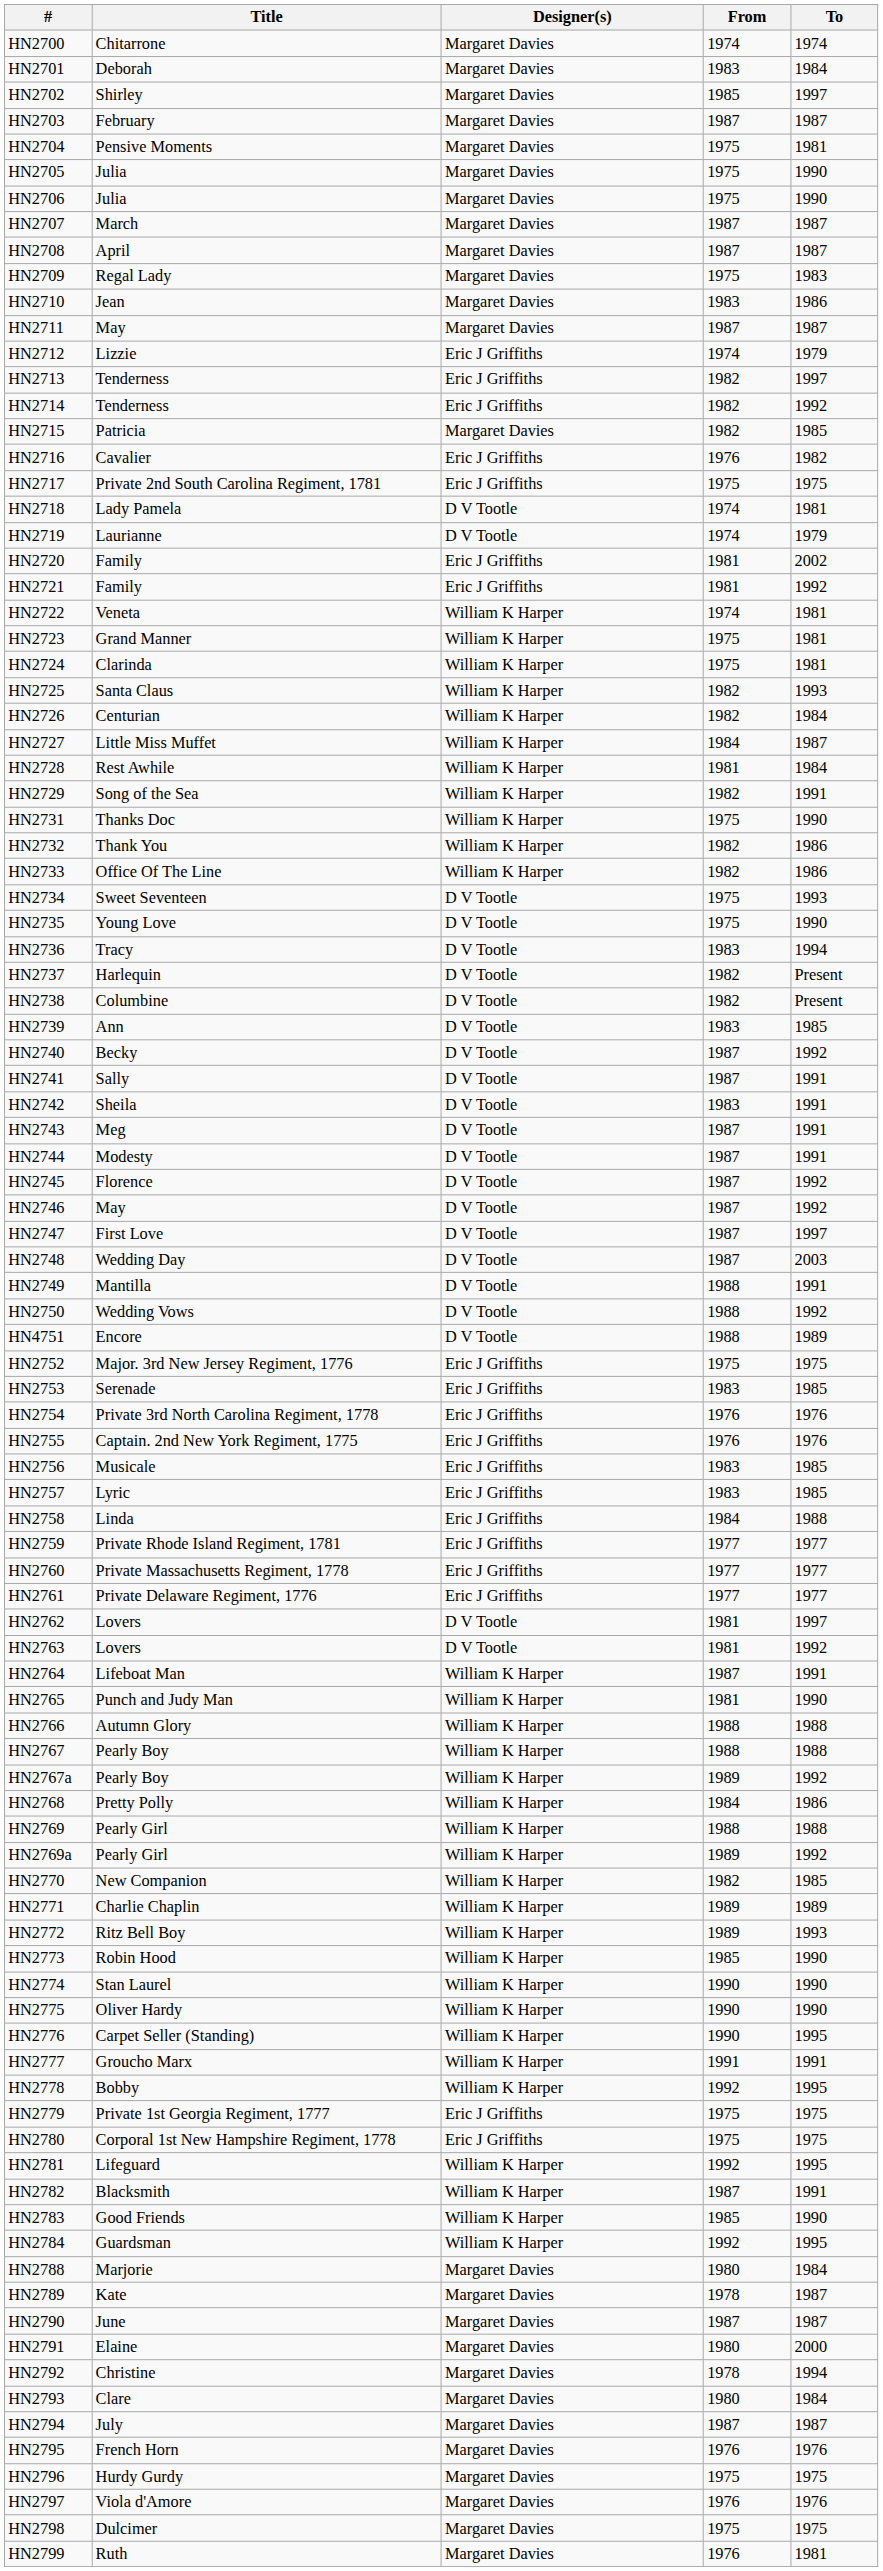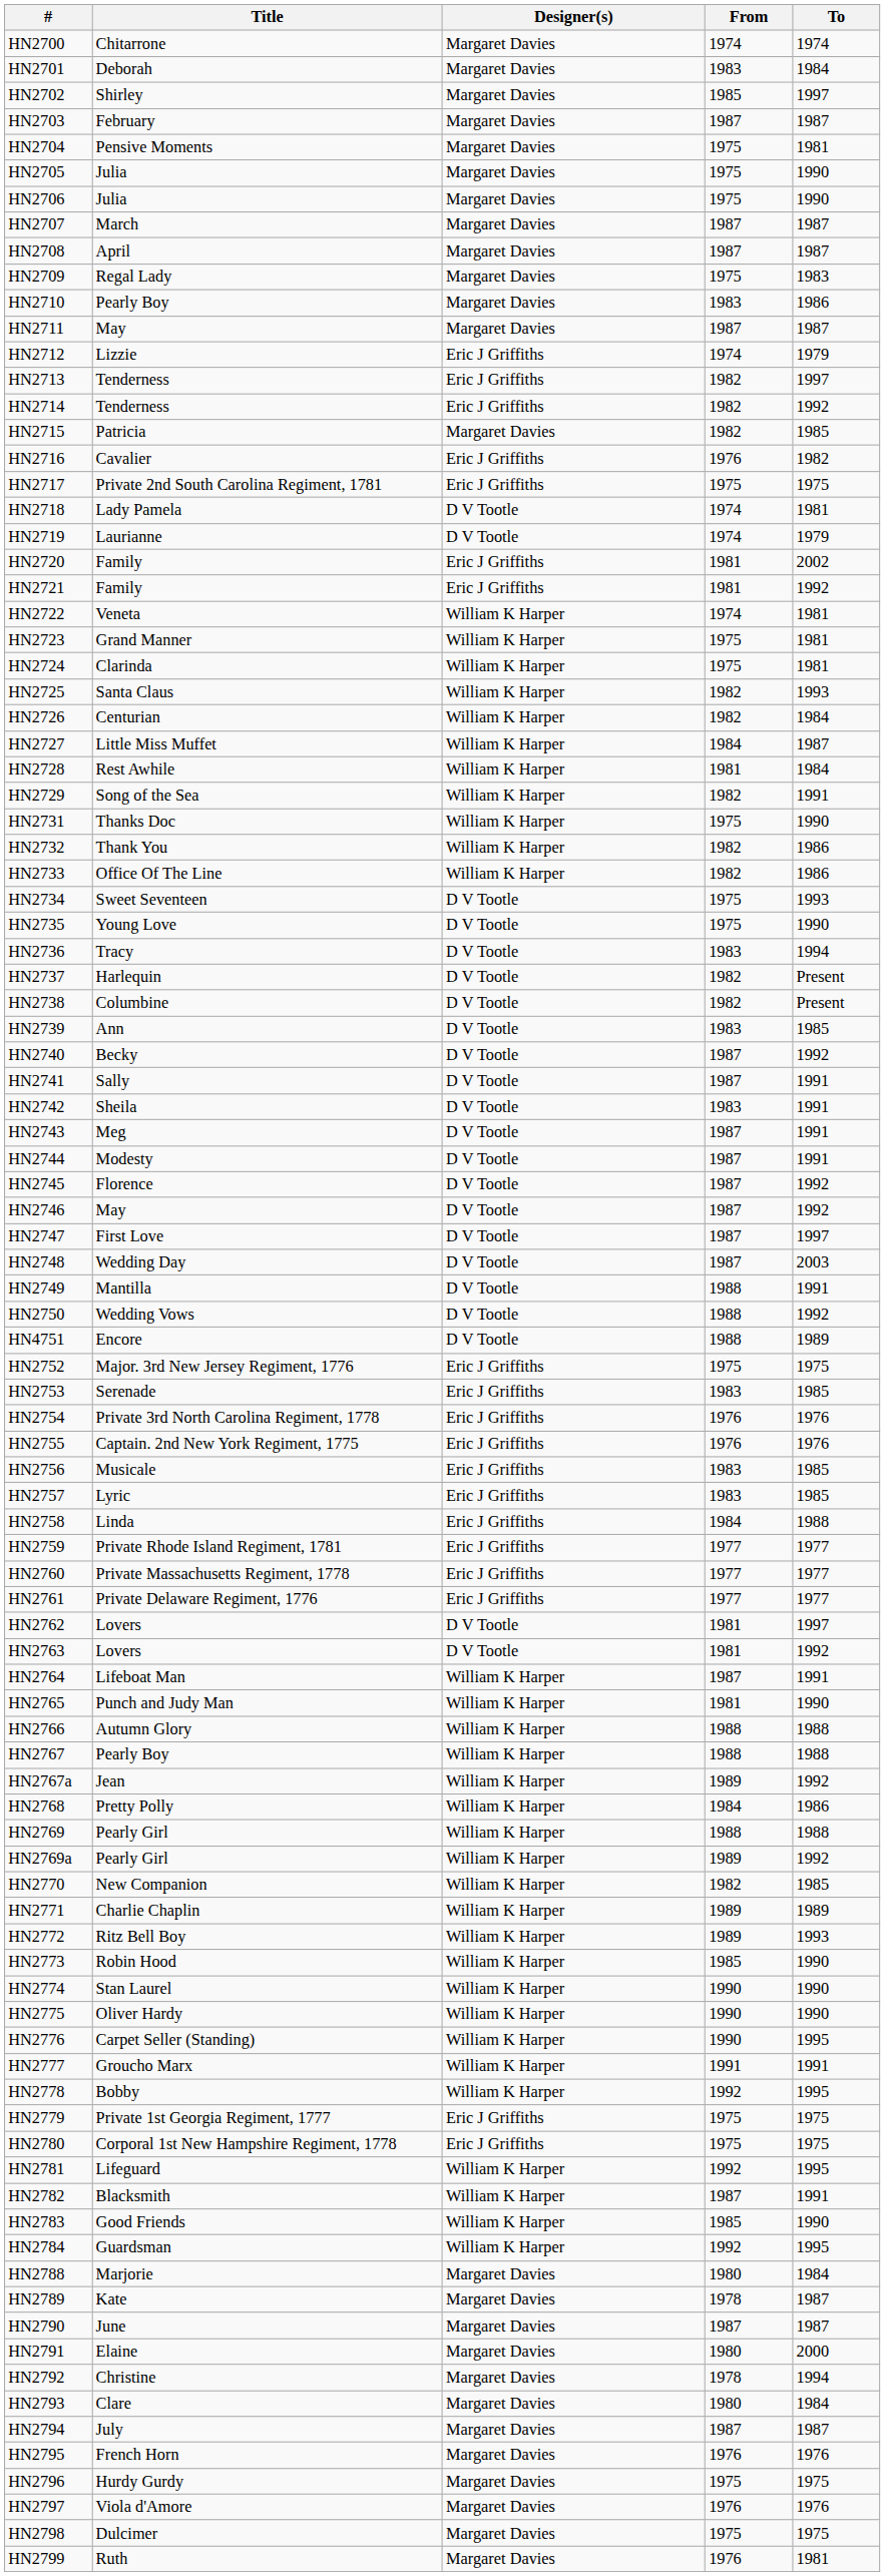HN2710 | Title: Jean -> Pearly Boy
HN2767a | Title: Pearly Boy -> Jean
